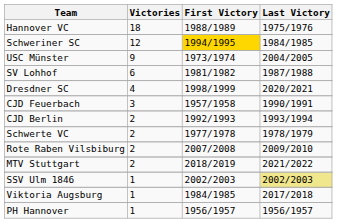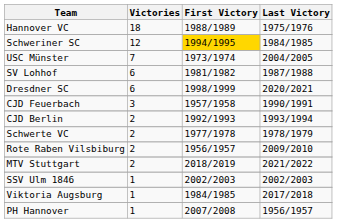USC Münster | Victories: 9 -> 7
Dresdner SC | Victories: 4 -> 6
Rote Raben Vilsbiburg | First Victory: 2007/2008 -> 1956/1957
SSV Ulm 1846 | Last Victory: khaki background -> no background
PH Hannover | First Victory: 1956/1957 -> 2007/2008
